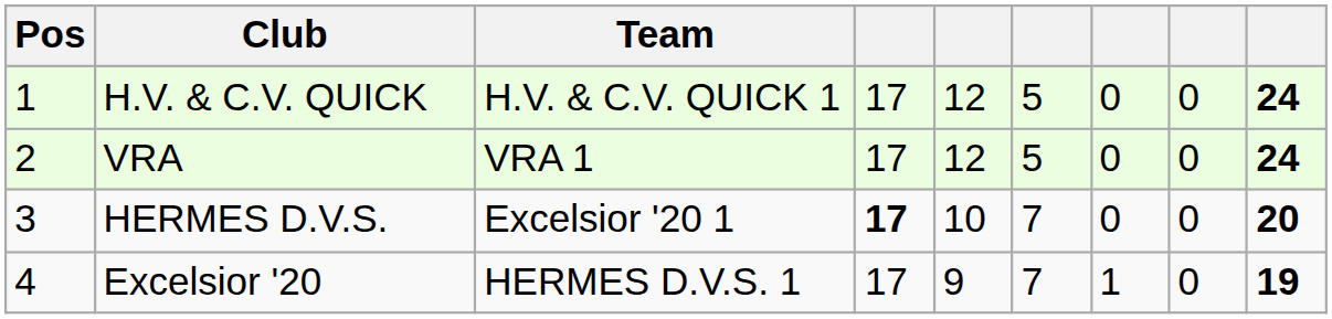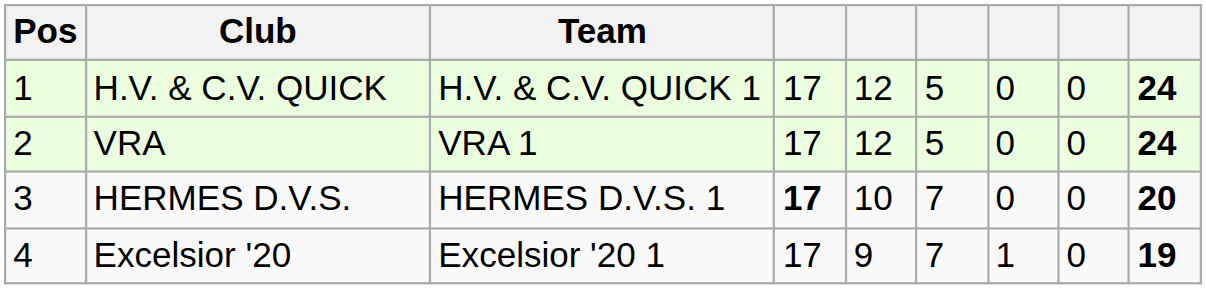HERMES D.V.S. | Team: Excelsior '20 1 -> HERMES D.V.S. 1
Excelsior '20 | Team: HERMES D.V.S. 1 -> Excelsior '20 1
